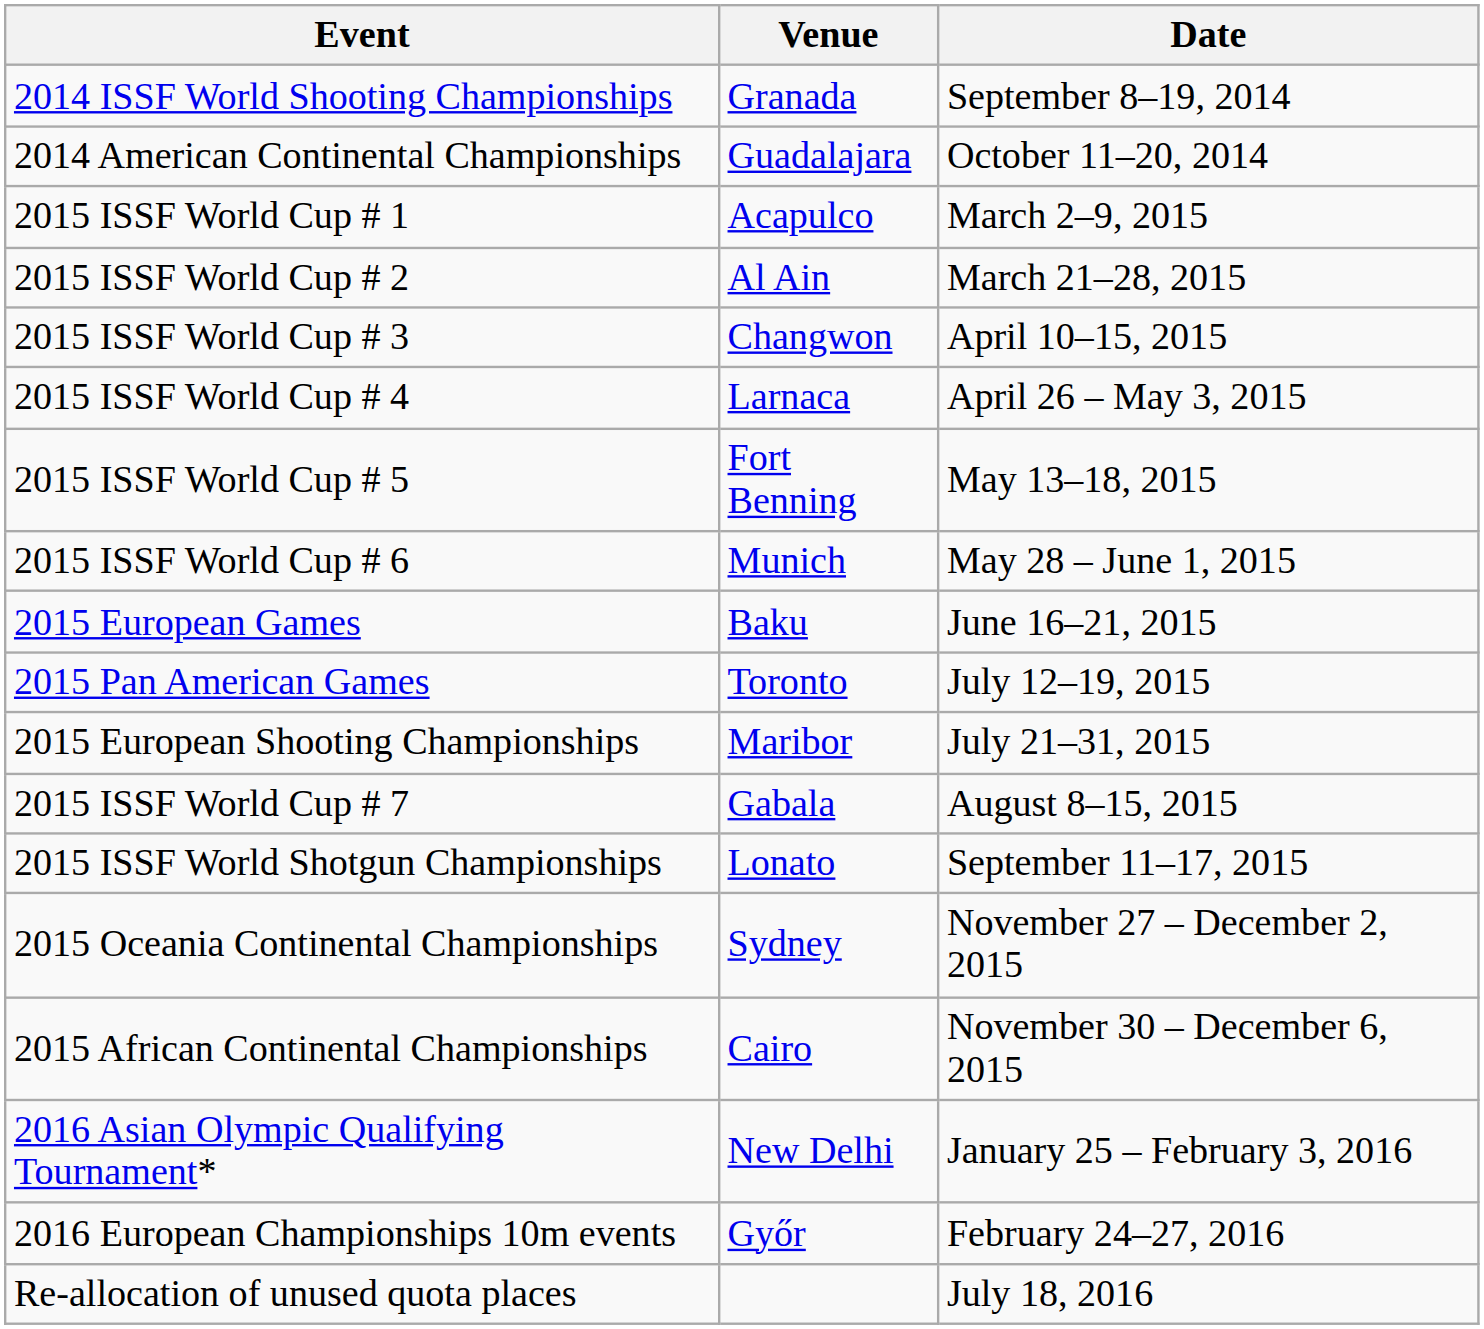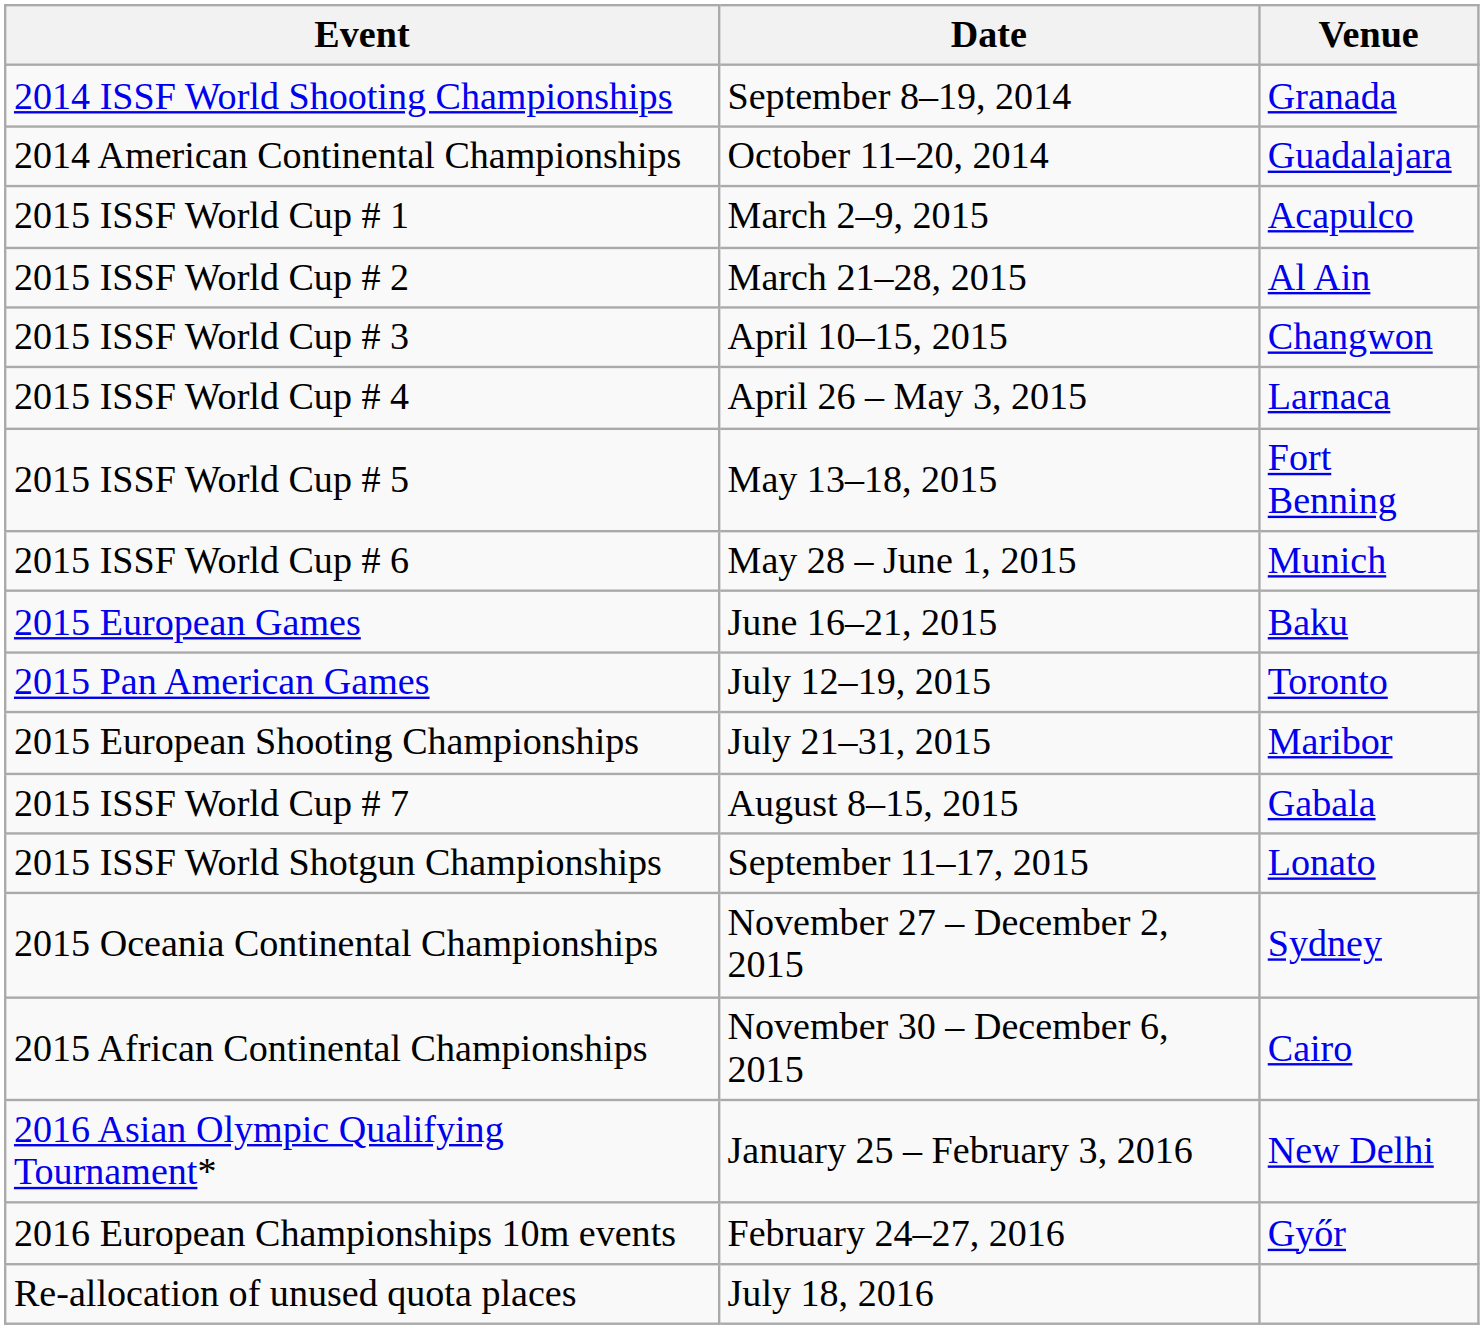columns swapped: Date <-> Venue
